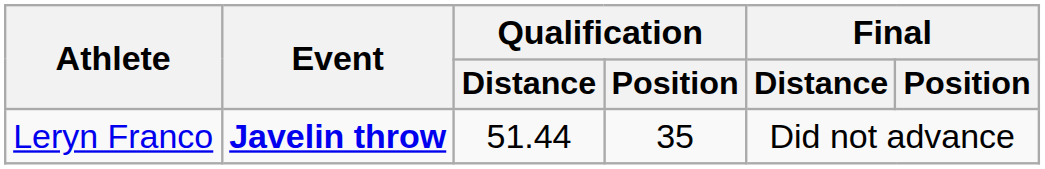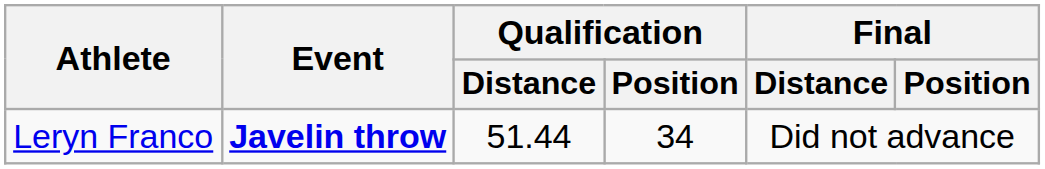Leryn Franco | Qualification / Position: 35 -> 34
